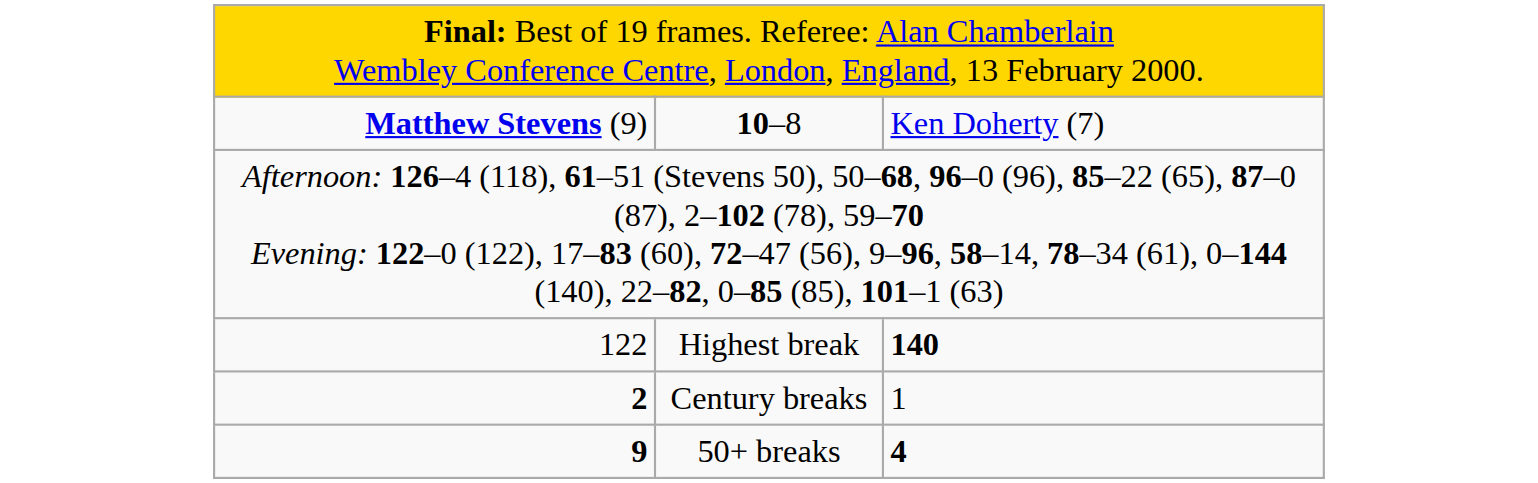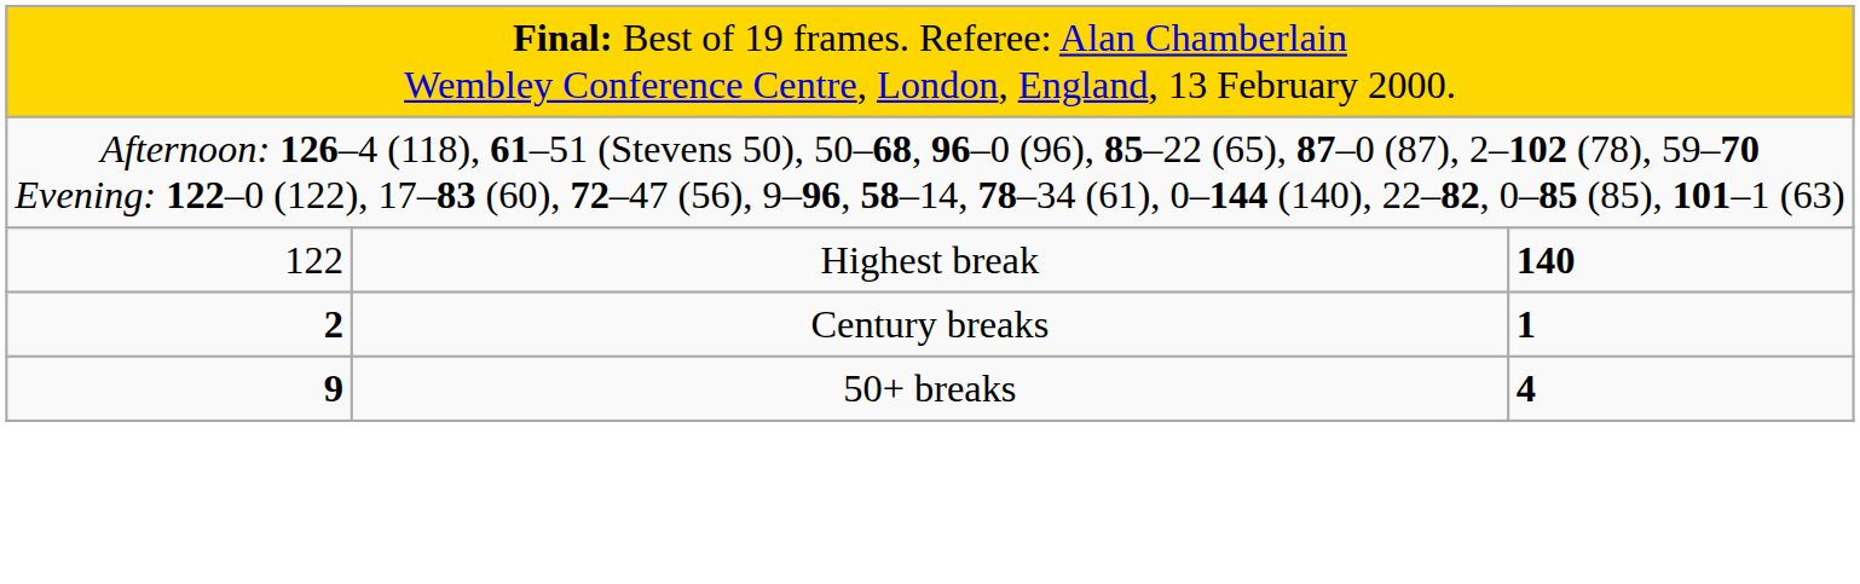- row: Matthew Stevens (9) | 10–8 | Ken Doherty (7)
Century breaks | column 3: normal -> bold
